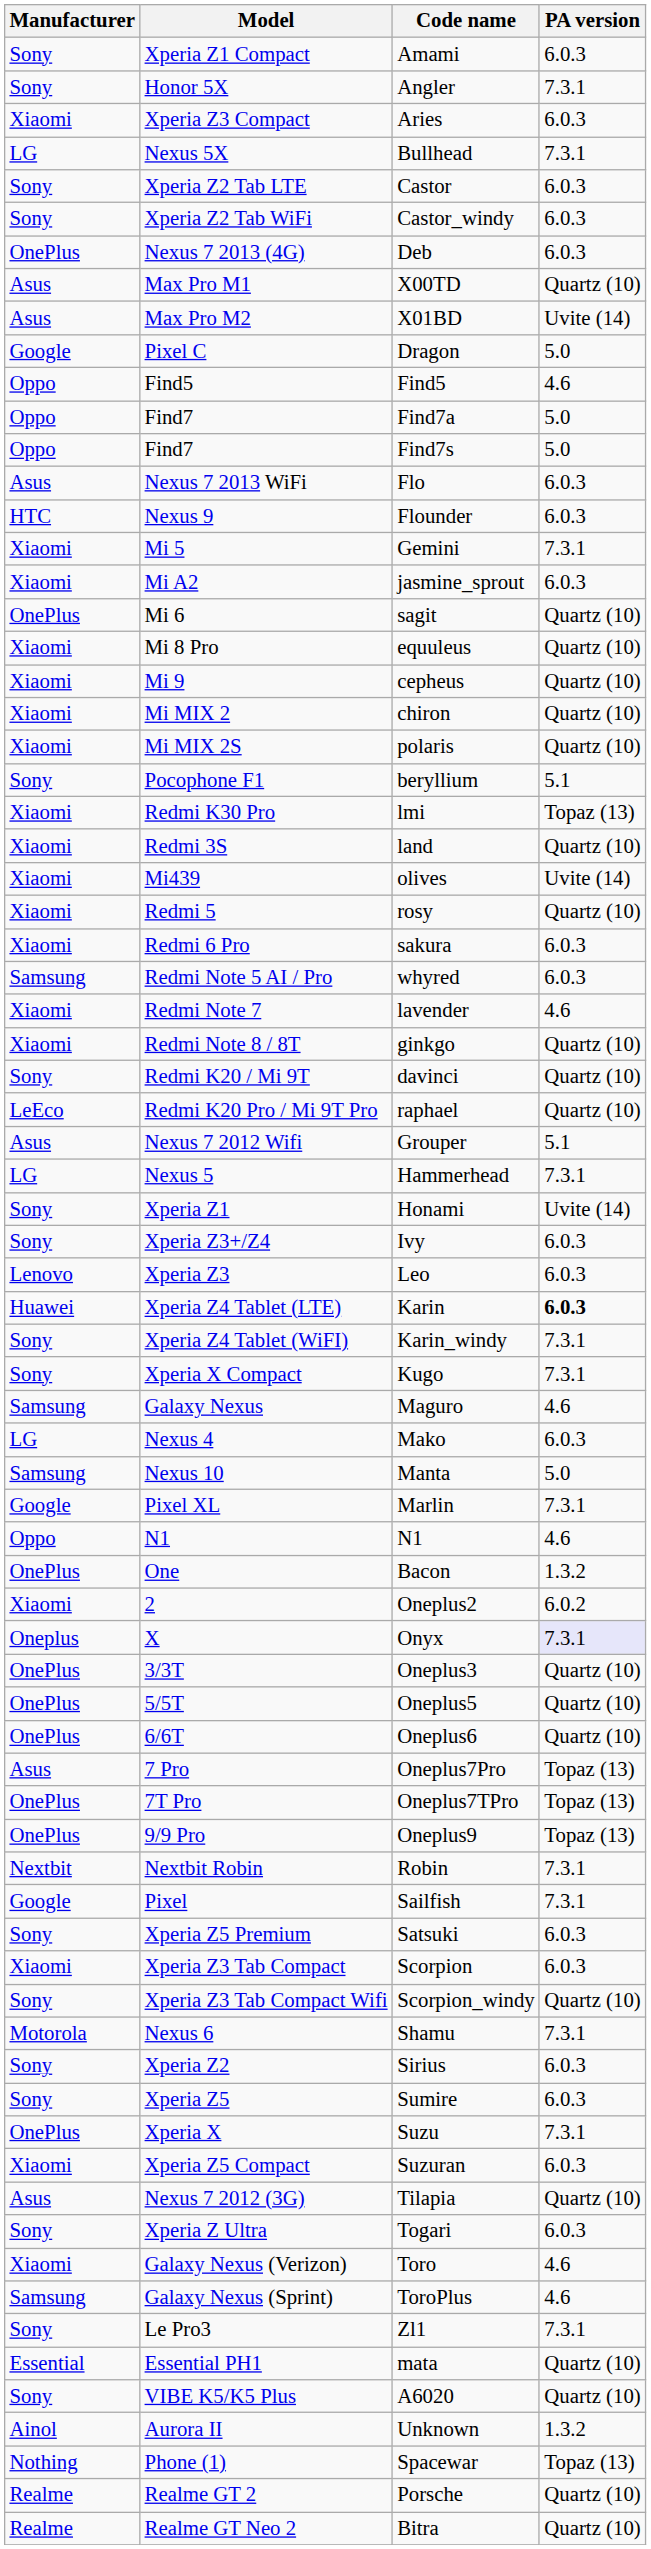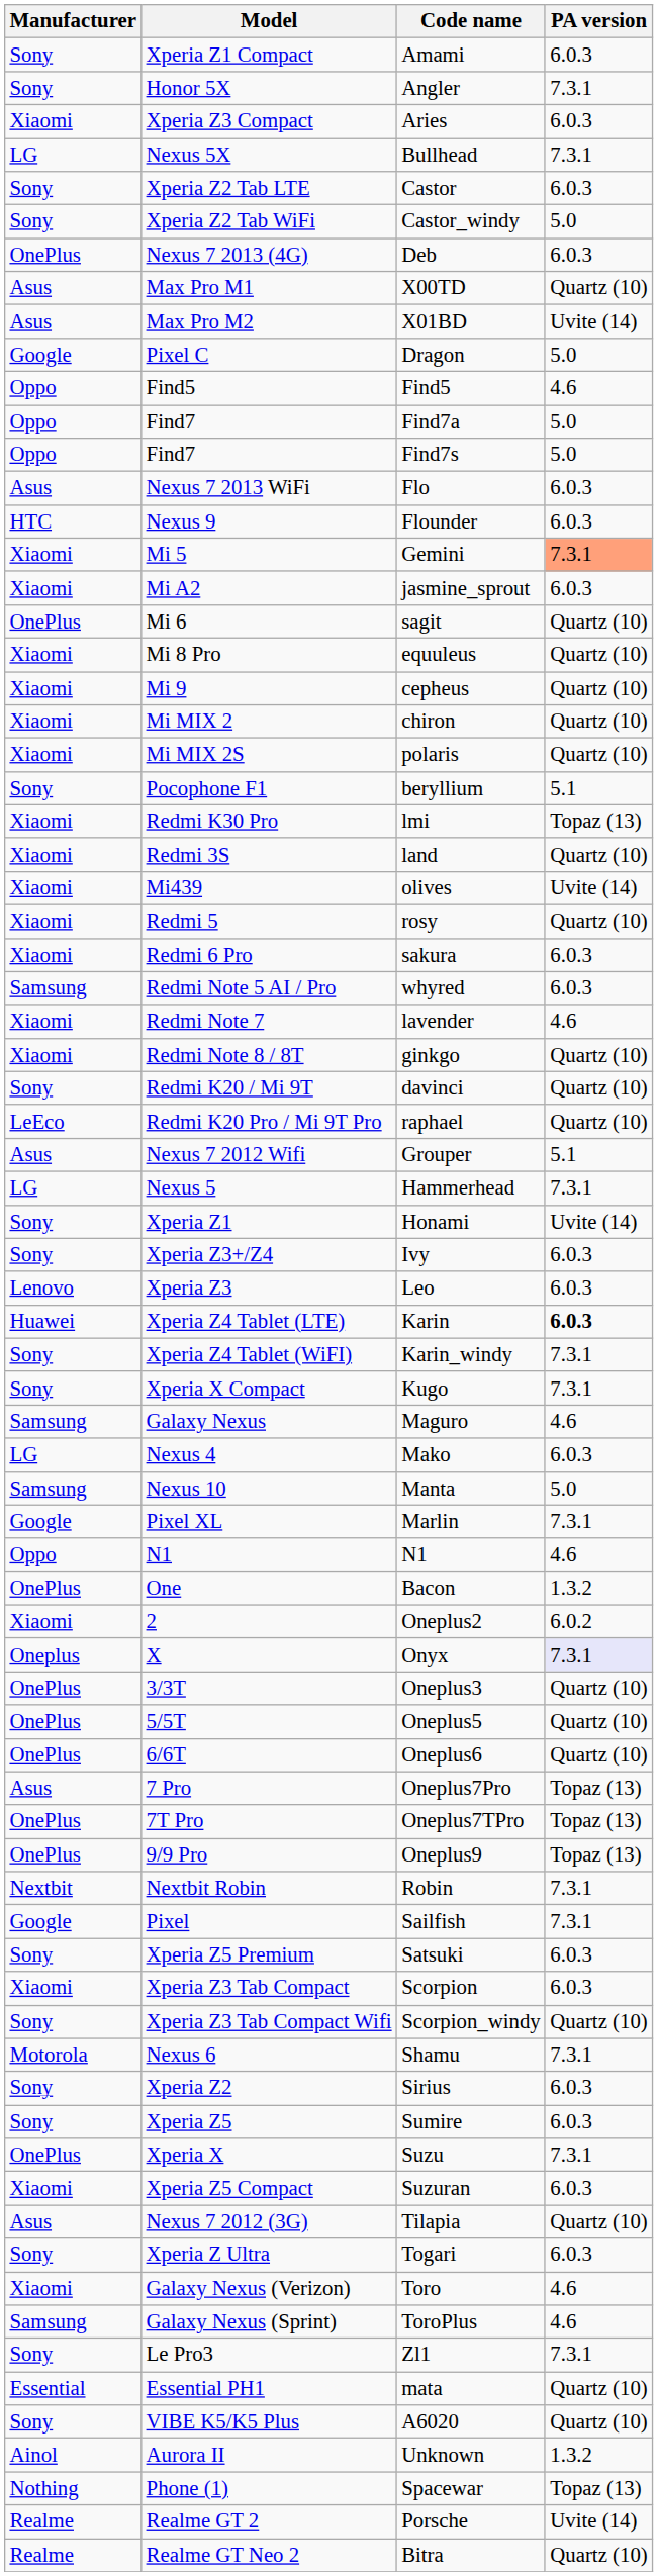Castor_windy | PA version: 6.0.3 -> 5.0
Gemini | PA version: no background -> lightsalmon background
Porsche | PA version: Quartz (10) -> Uvite (14)
